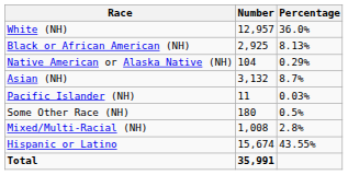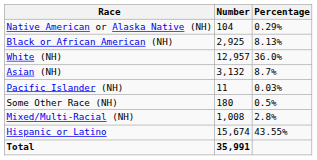rows swapped: White (NH) <-> Native American or Alaska Native (NH)
